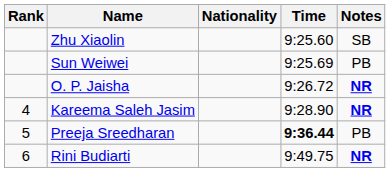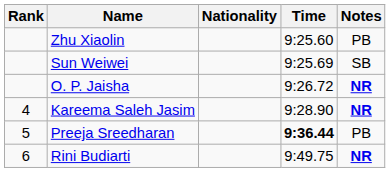Zhu Xiaolin | Notes: SB -> PB
Sun Weiwei | Notes: PB -> SB
